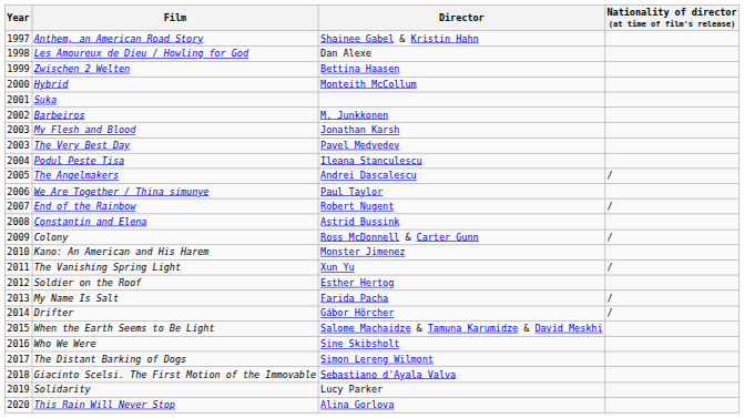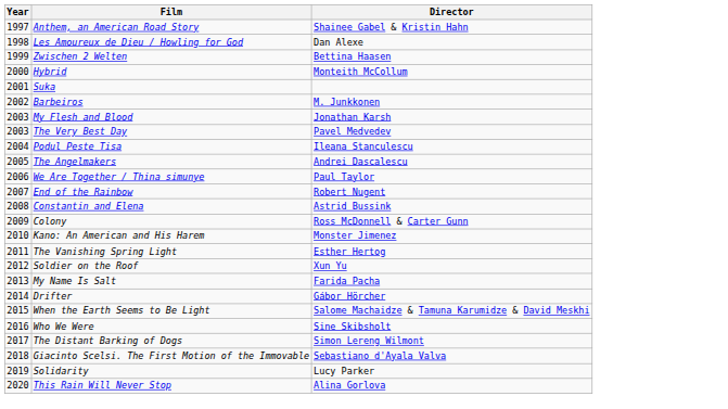- column: Nationality of director (at time of film's release) | / | / | / | / | / | /
The Vanishing Spring Light | Director: Xun Yu -> Esther Hertog
Soldier on the Roof | Director: Esther Hertog -> Xun Yu
